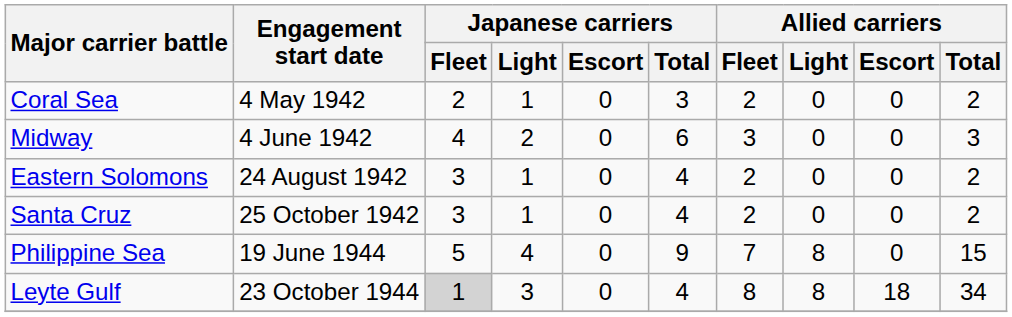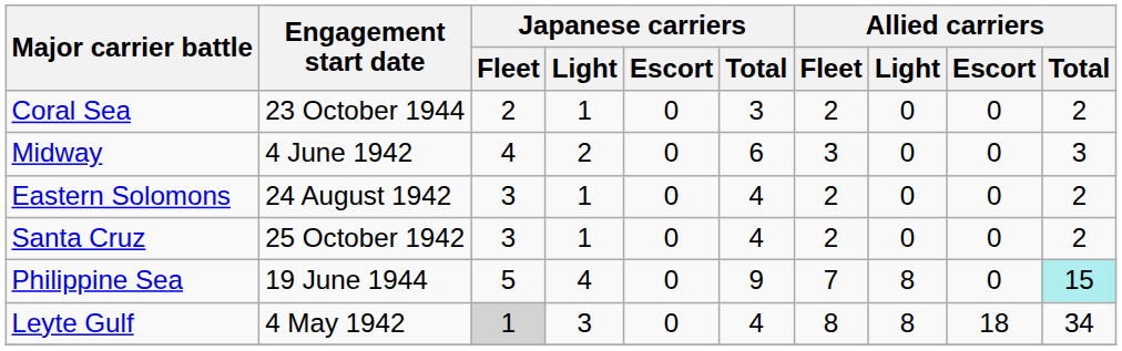Coral Sea | Engagement start date: 4 May 1942 -> 23 October 1944
Philippine Sea | Allied carriers / Total: no background -> paleturquoise background
Leyte Gulf | Engagement start date: 23 October 1944 -> 4 May 1942
